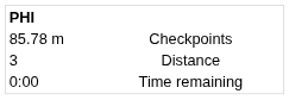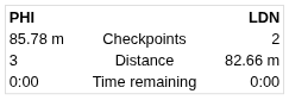+ column: LDN | 2 | 82.66 m | 0:00
